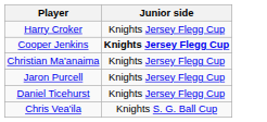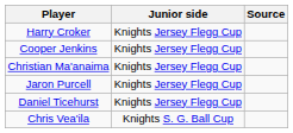+ column: Source
Cooper Jenkins | Junior side: bold -> normal
